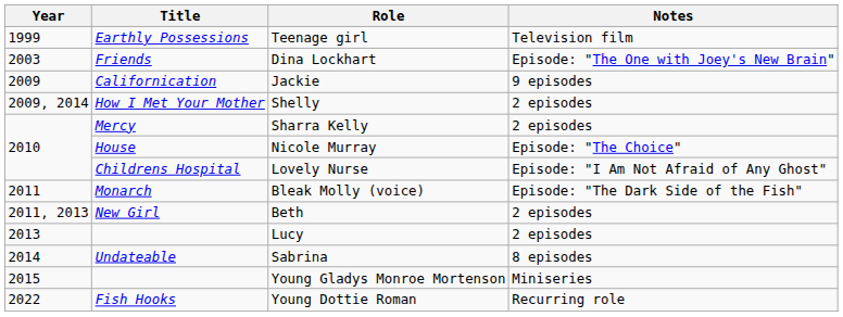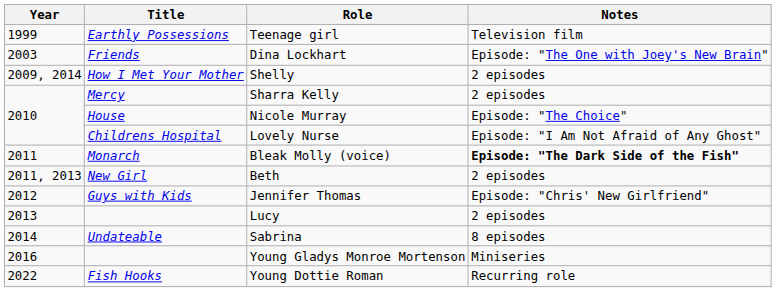- row: 2009 | Californication | Jackie | 9 episodes
Bleak Molly (voice) | Notes: normal -> bold
+ row: 2012 | Guys with Kids | Jennifer Thomas | Episode: "Chris' New Girlfriend"
Young Gladys Monroe Mortenson | Year: 2015 -> 2016
